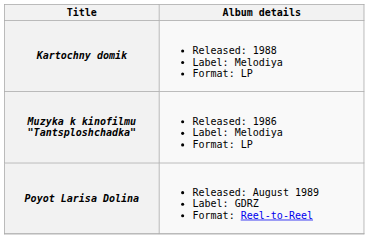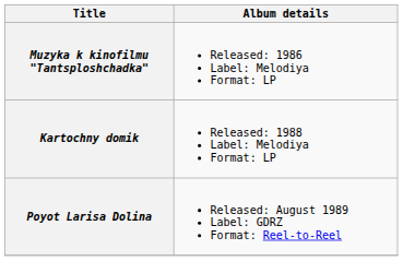rows swapped: Muzyka k kinofilmu "Tantsploshchadka" <-> Kartochny domik
